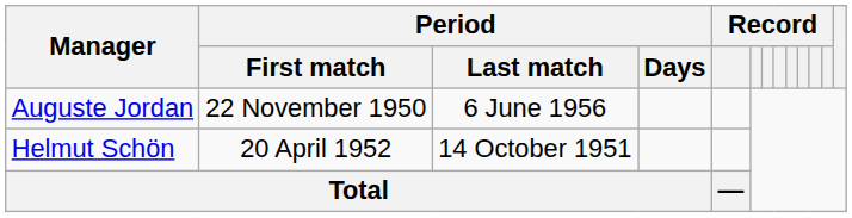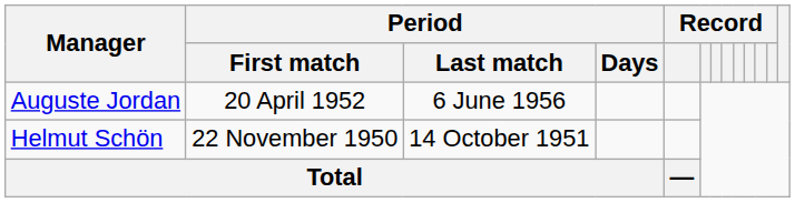Auguste Jordan | Period / First match: 22 November 1950 -> 20 April 1952
Helmut Schön | Period / First match: 20 April 1952 -> 22 November 1950
